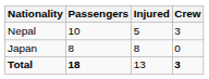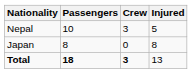columns swapped: Crew <-> Injured
